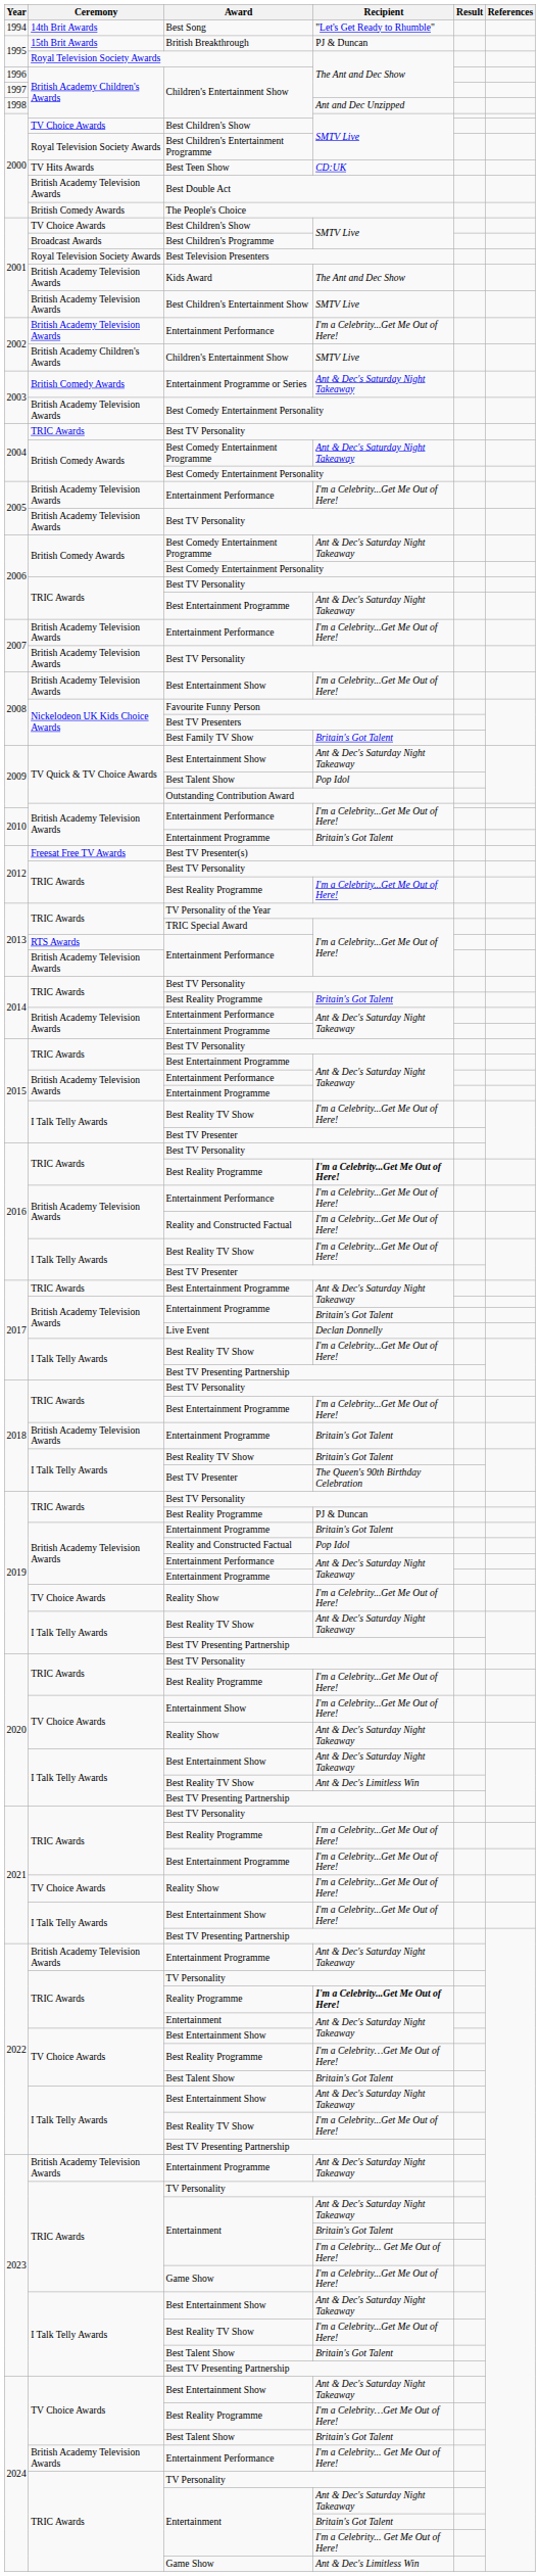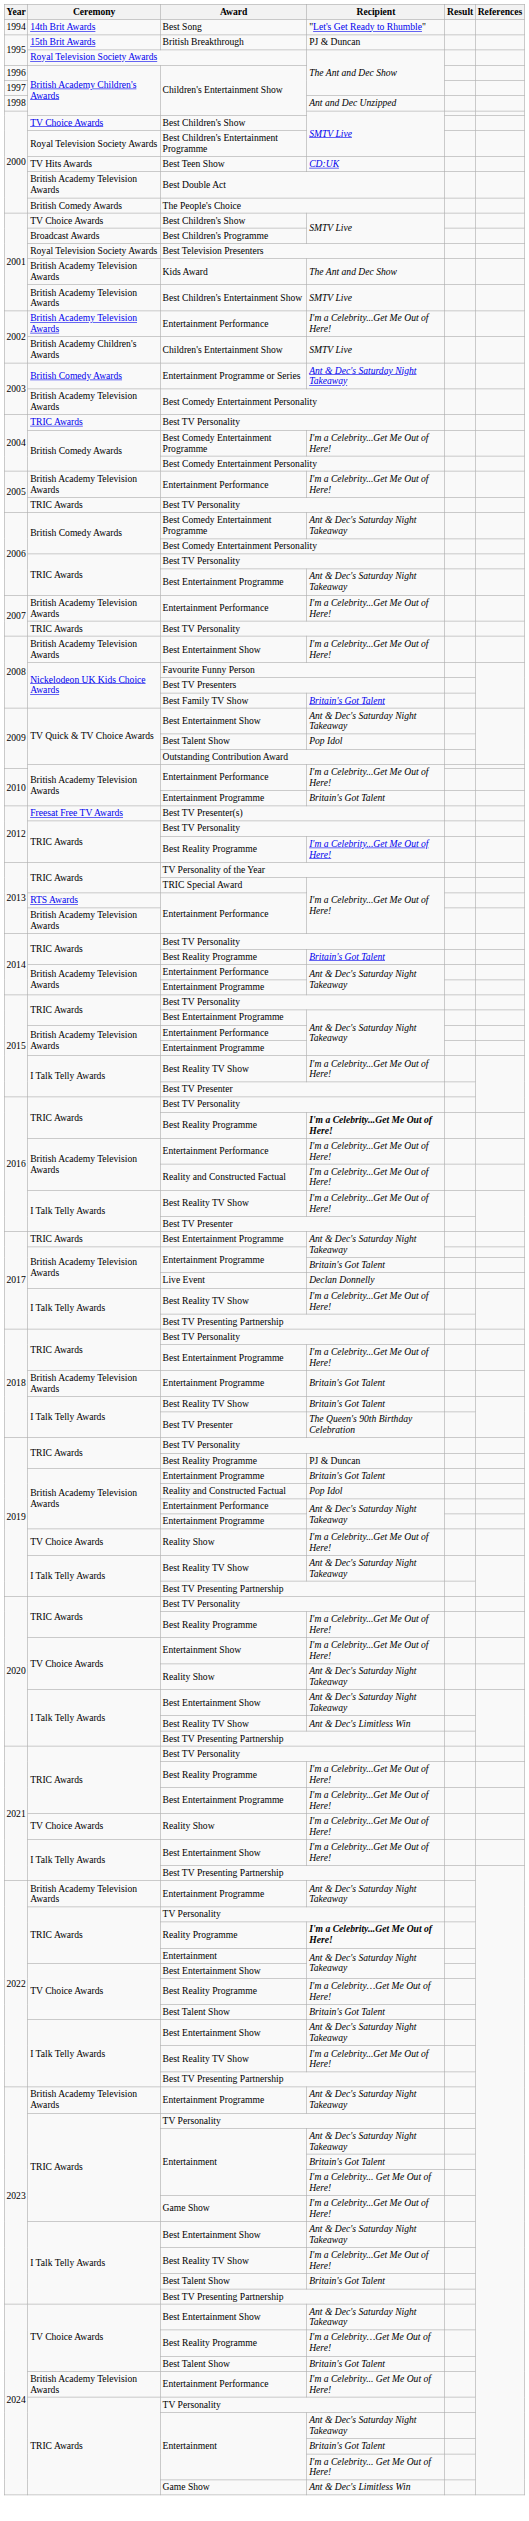2004 / Best Comedy Entertainment Programme | Recipient: Ant & Dec's Saturday Night Takeaway -> I'm a Celebrity...Get Me Out of Here!
2005 / Best TV Personality | Ceremony: British Academy Television Awards -> TRIC Awards
2007 / Best TV Personality | Ceremony: British Academy Television Awards -> TRIC Awards
